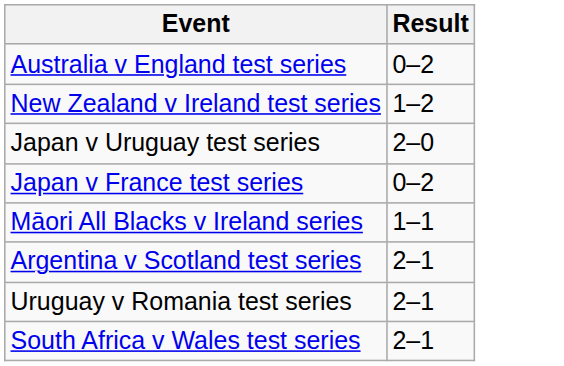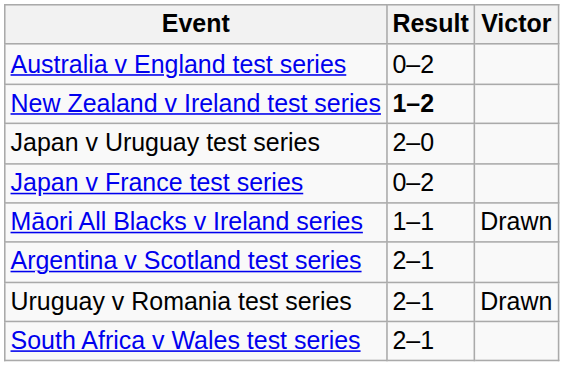+ column: Victor | Drawn | Drawn
New Zealand v Ireland test series | Result: normal -> bold
